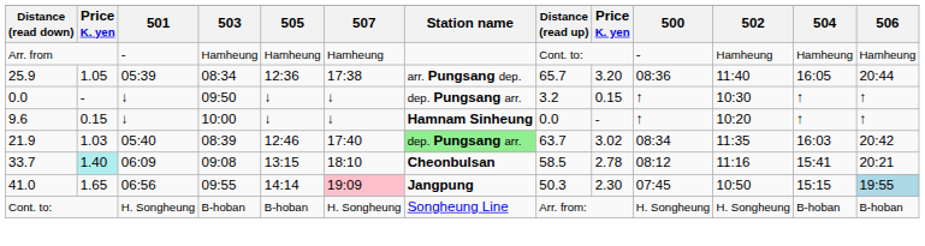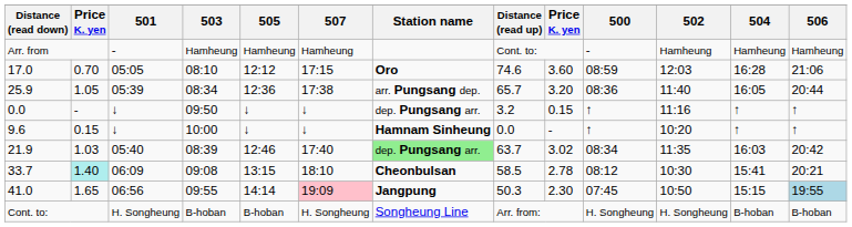+ row: 17.0 | 0.70 | 05:05 | 08:10 | 12:12 | 17:15 | Oro | 74.6 | 3.60 | 08:59 | 12:03 | 16:28 | 21:06
09:50 | 502: 10:30 -> 11:16
09:08 | 502: 11:16 -> 10:30
